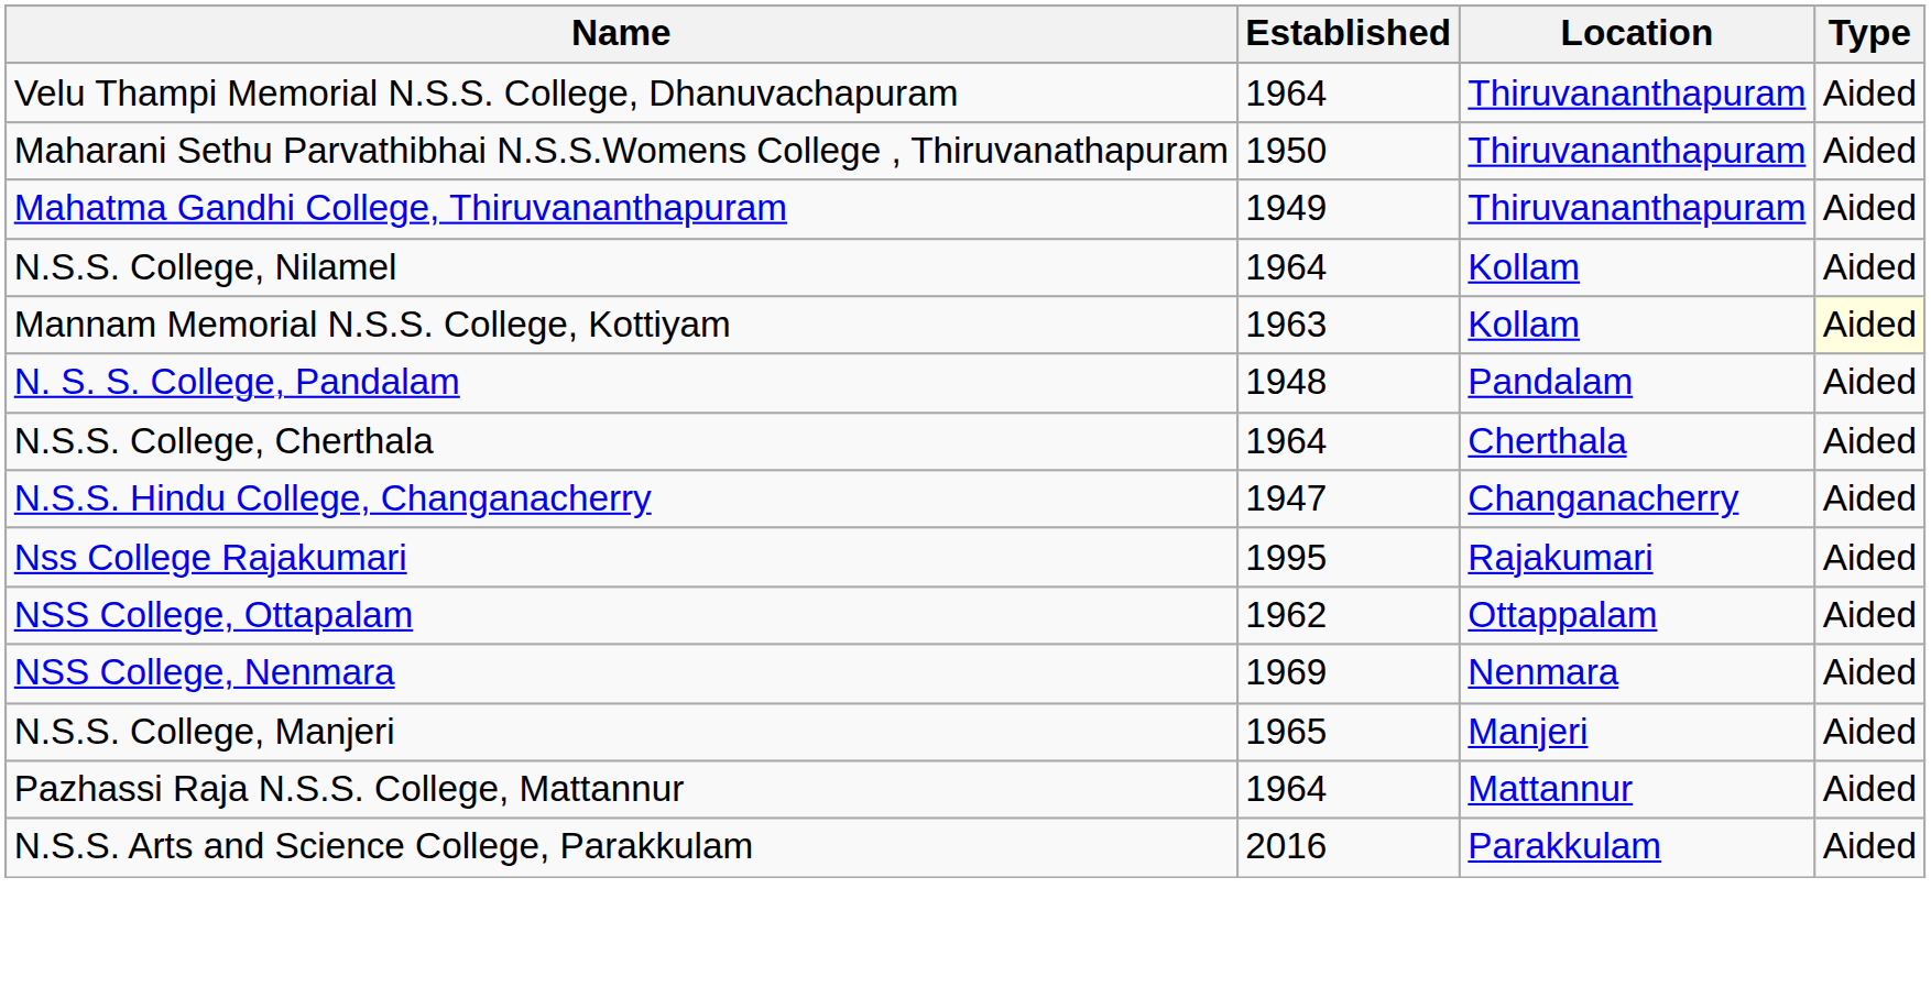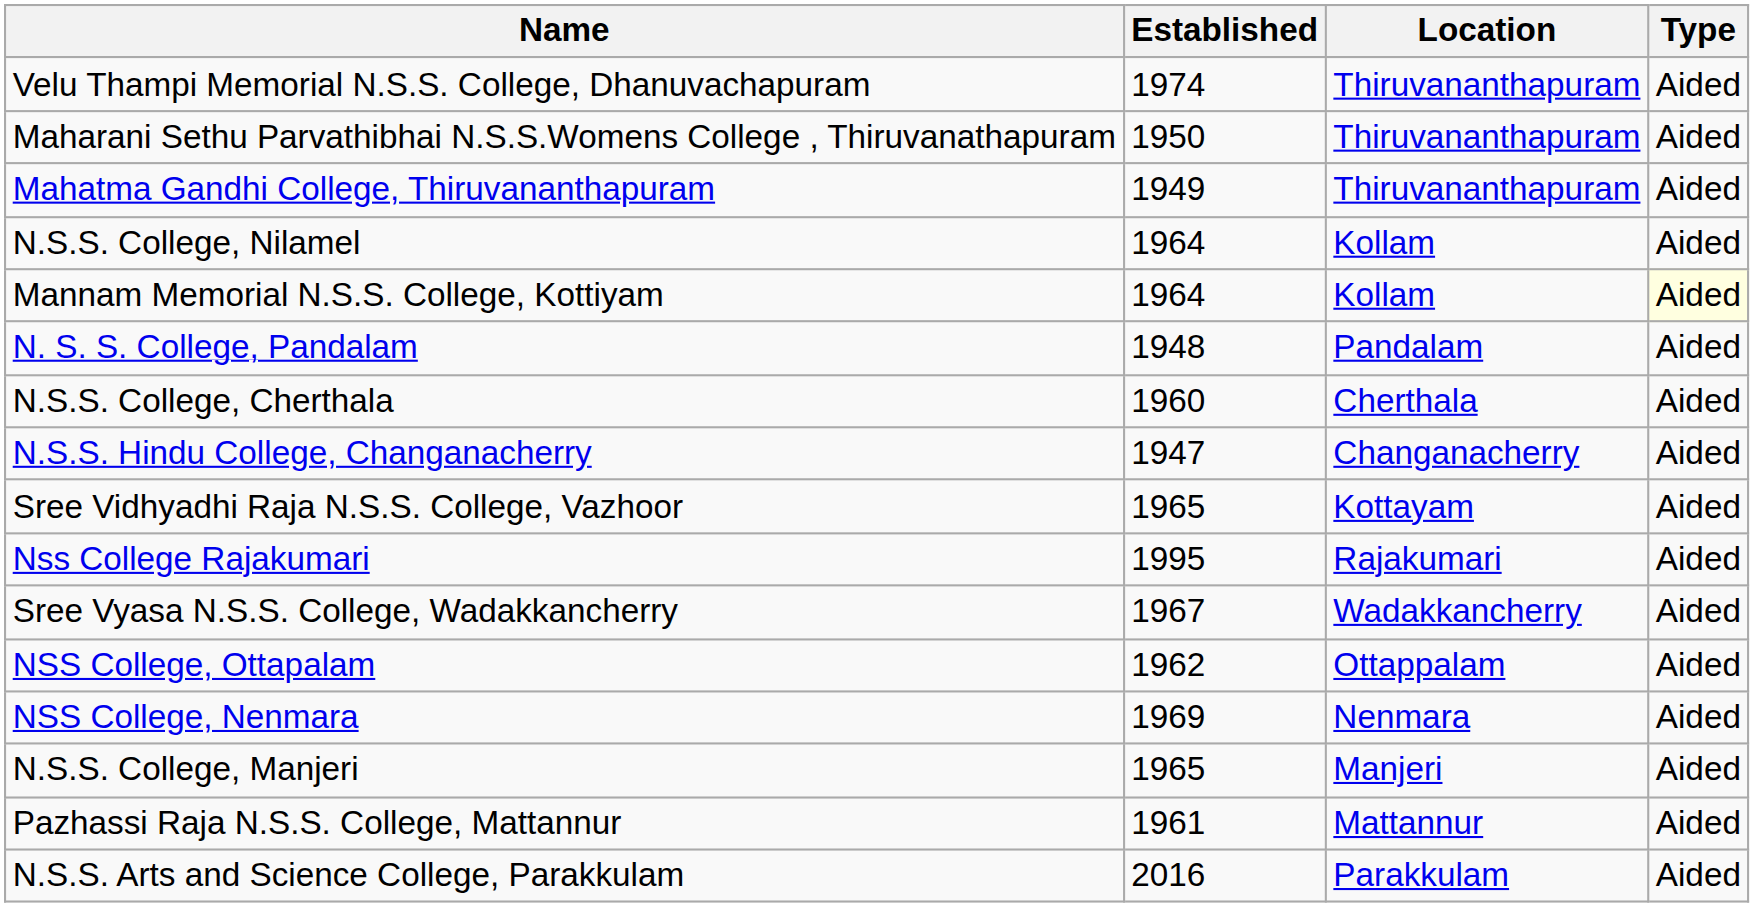Velu Thampi Memorial N.S.S. College, Dhanuvachapuram | Established: 1964 -> 1974
Mannam Memorial N.S.S. College, Kottiyam | Established: 1963 -> 1964
N.S.S. College, Cherthala | Established: 1964 -> 1960
+ row: Sree Vidhyadhi Raja N.S.S. College, Vazhoor | 1965 | Kottayam | Aided
+ row: Sree Vyasa N.S.S. College, Wadakkancherry | 1967 | Wadakkancherry | Aided
Pazhassi Raja N.S.S. College, Mattannur | Established: 1964 -> 1961
